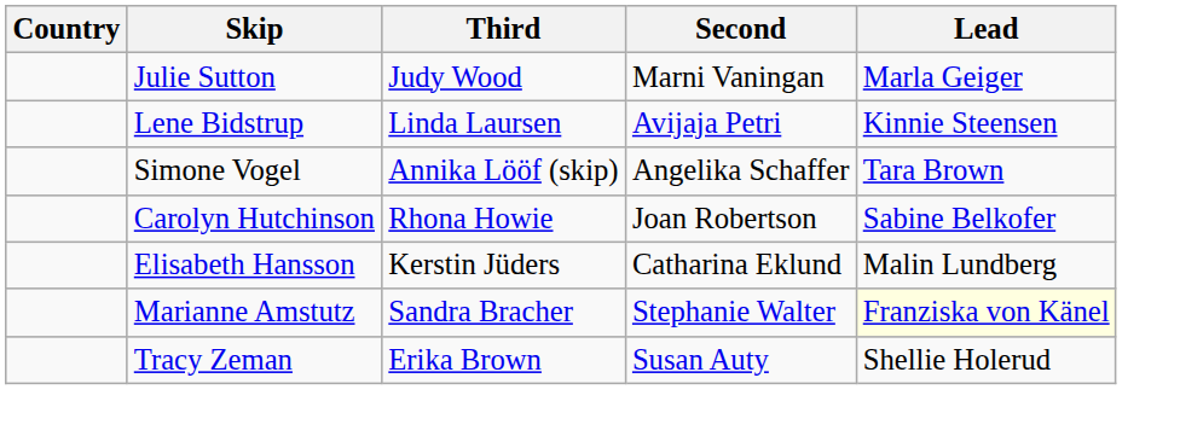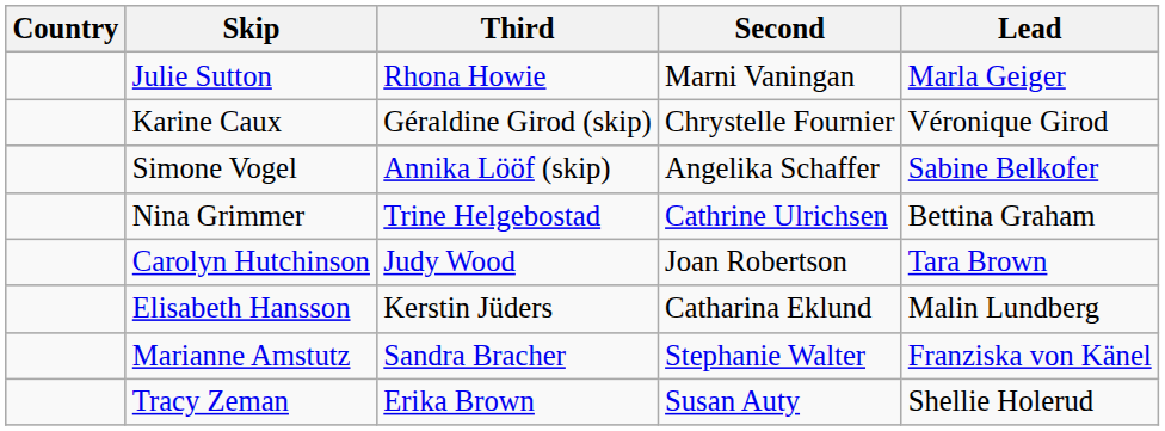Julie Sutton | Third: Judy Wood -> Rhona Howie
- row: Lene Bidstrup | Linda Laursen | Avijaja Petri | Kinnie Steensen
+ row: Karine Caux | Géraldine Girod (skip) | Chrystelle Fournier | Véronique Girod
Simone Vogel | Lead: Tara Brown -> Sabine Belkofer
+ row: Nina Grimmer | Trine Helgebostad | Cathrine Ulrichsen | Bettina Graham
Carolyn Hutchinson | Third: Rhona Howie -> Judy Wood
Carolyn Hutchinson | Lead: Sabine Belkofer -> Tara Brown
Marianne Amstutz | Lead: lightyellow background -> no background
